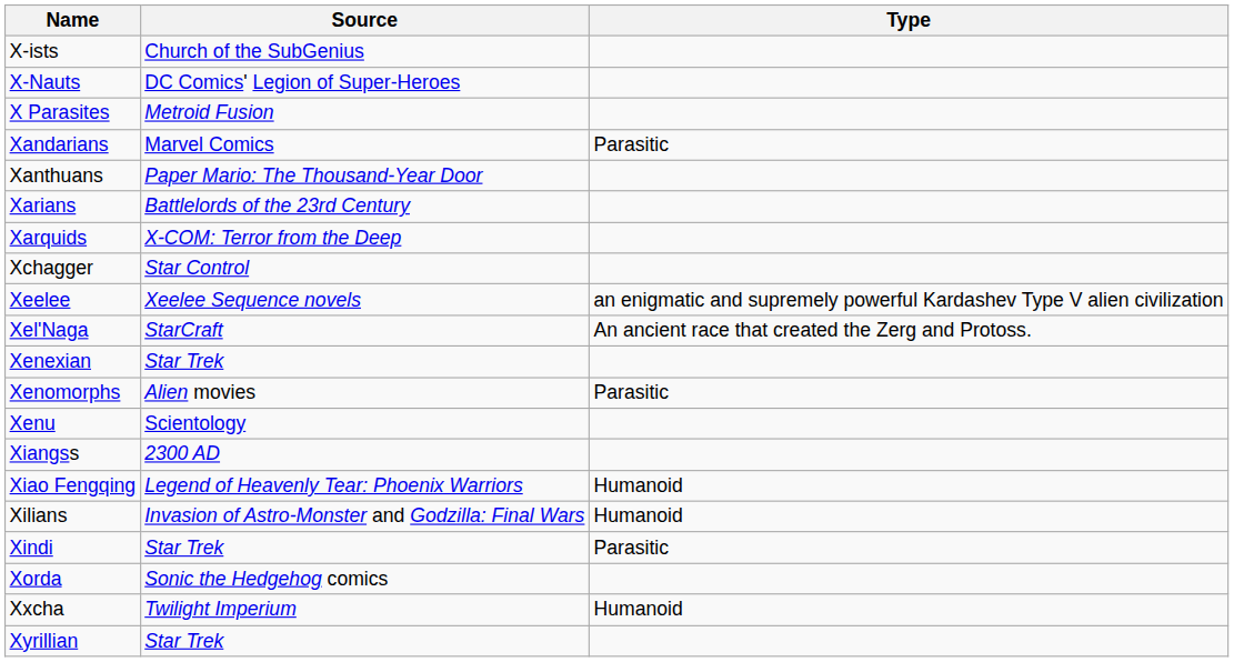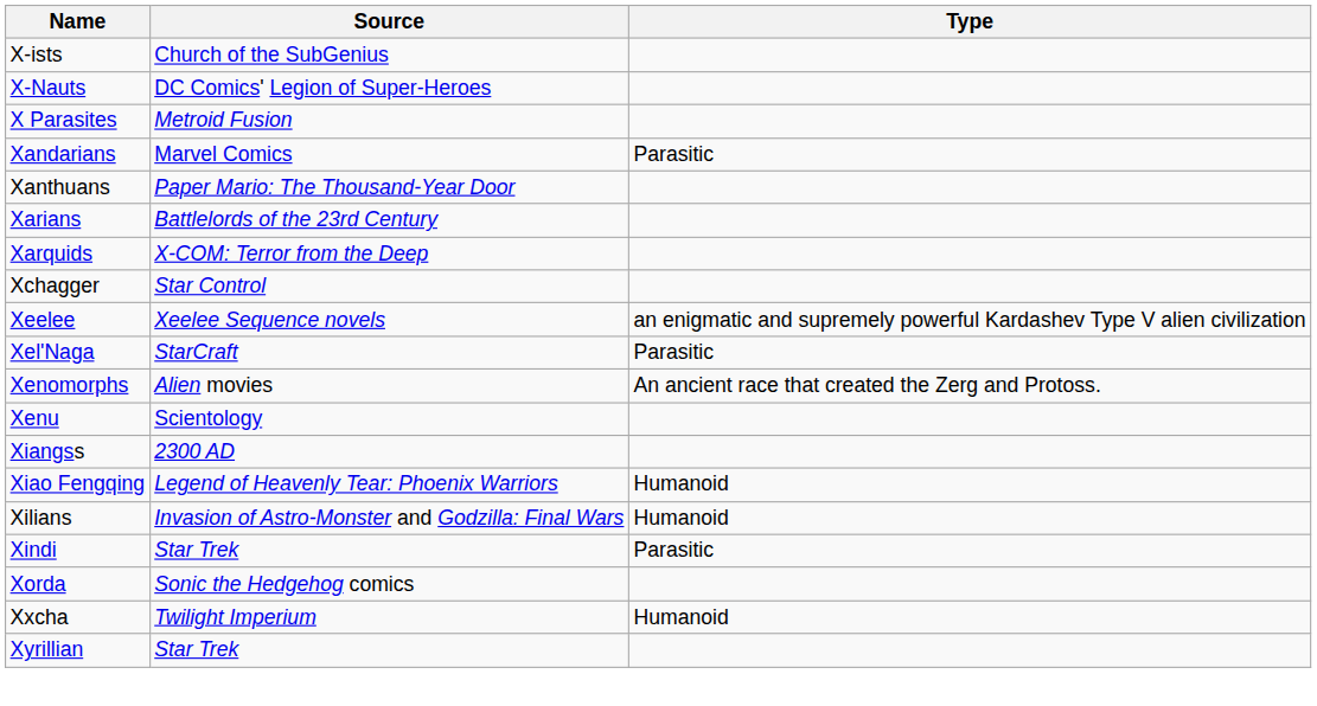Xel'Naga | Type: An ancient race that created the Zerg and Protoss. -> Parasitic
- row: Xenexian | Star Trek
Xenomorphs | Type: Parasitic -> An ancient race that created the Zerg and Protoss.
